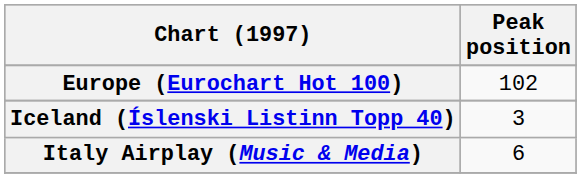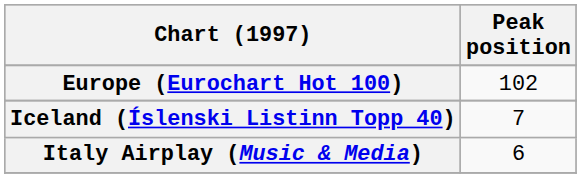Iceland (Íslenski Listinn Topp 40) | Peak position: 3 -> 7
